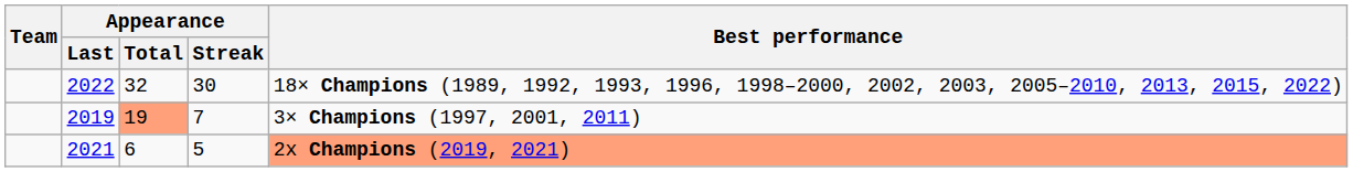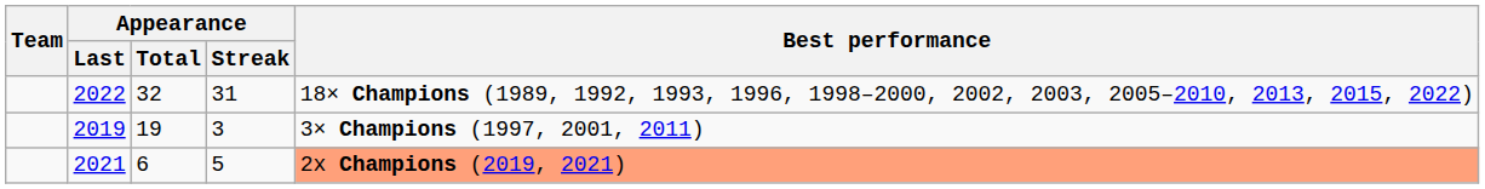2022 | Appearance / Streak: 30 -> 31
2019 | Appearance / Total: lightsalmon background -> no background
2019 | Appearance / Streak: 7 -> 3
